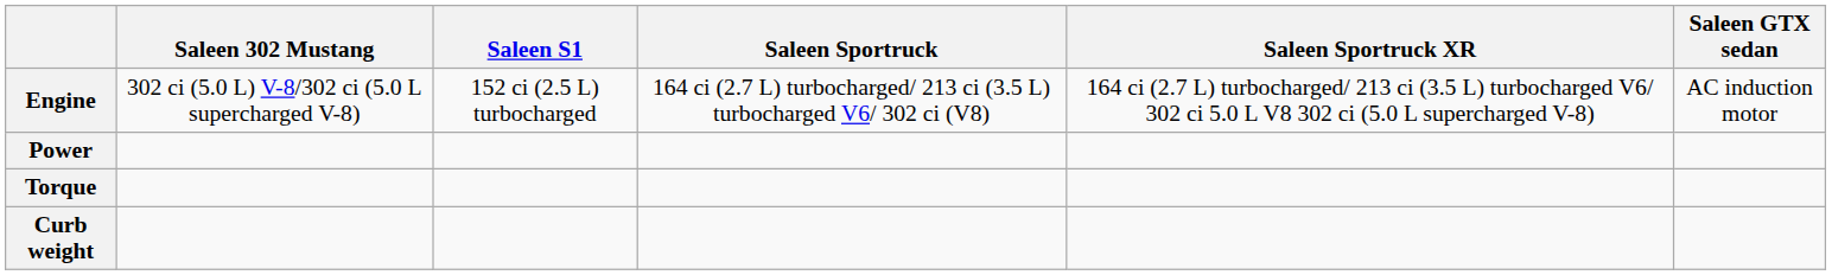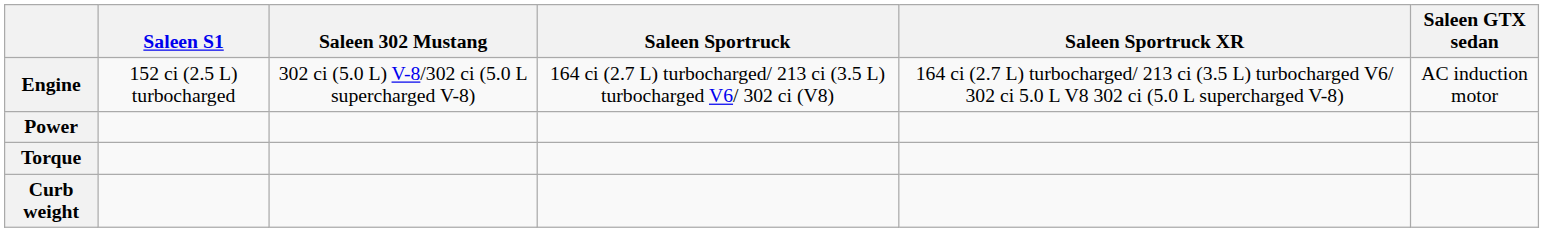columns swapped: Saleen 302 Mustang <-> Saleen S1
